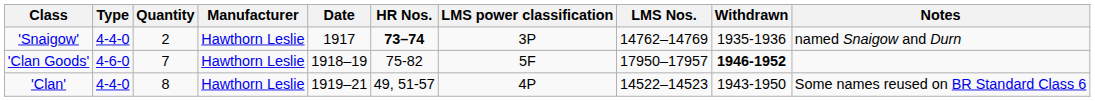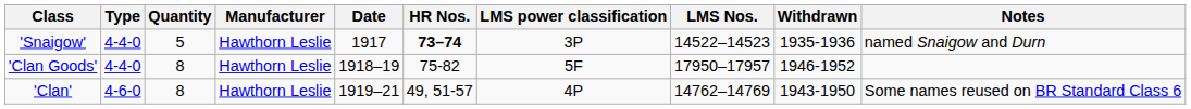'Snaigow' | Quantity: 2 -> 5
'Snaigow' | LMS Nos.: 14762–14769 -> 14522–14523
'Clan Goods' | Type: 4-6-0 -> 4-4-0
'Clan Goods' | Quantity: 7 -> 8
'Clan Goods' | Withdrawn: bold -> normal
'Clan' | Type: 4-4-0 -> 4-6-0
'Clan' | LMS Nos.: 14522–14523 -> 14762–14769
